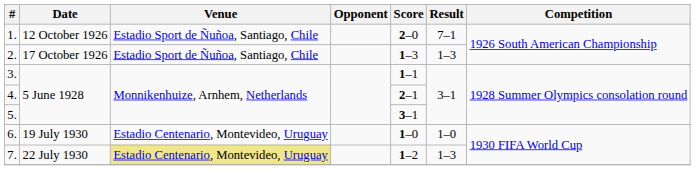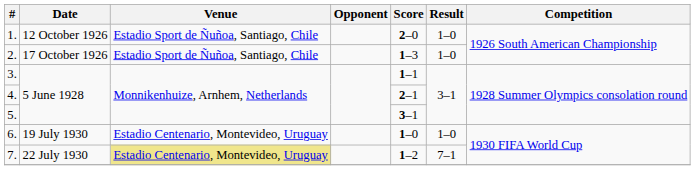1. | Result: 7–1 -> 1–0
2. | Result: 1–3 -> 1–0
7. | Result: 1–3 -> 7–1
